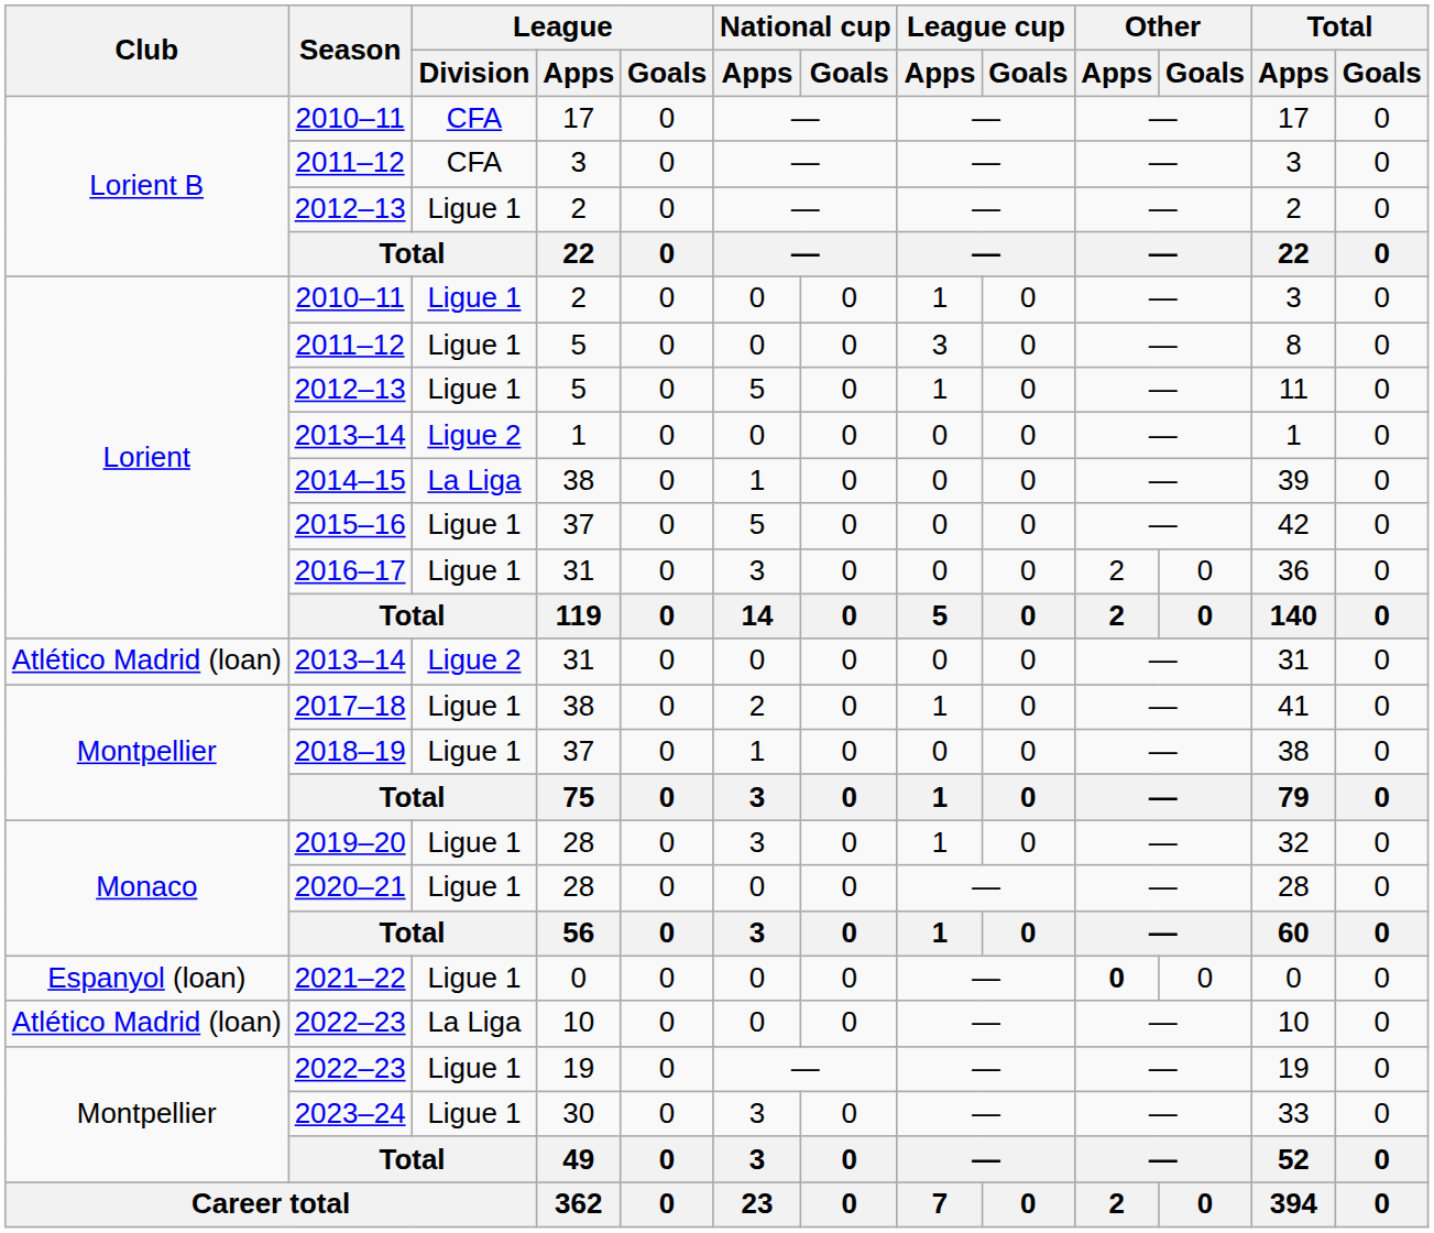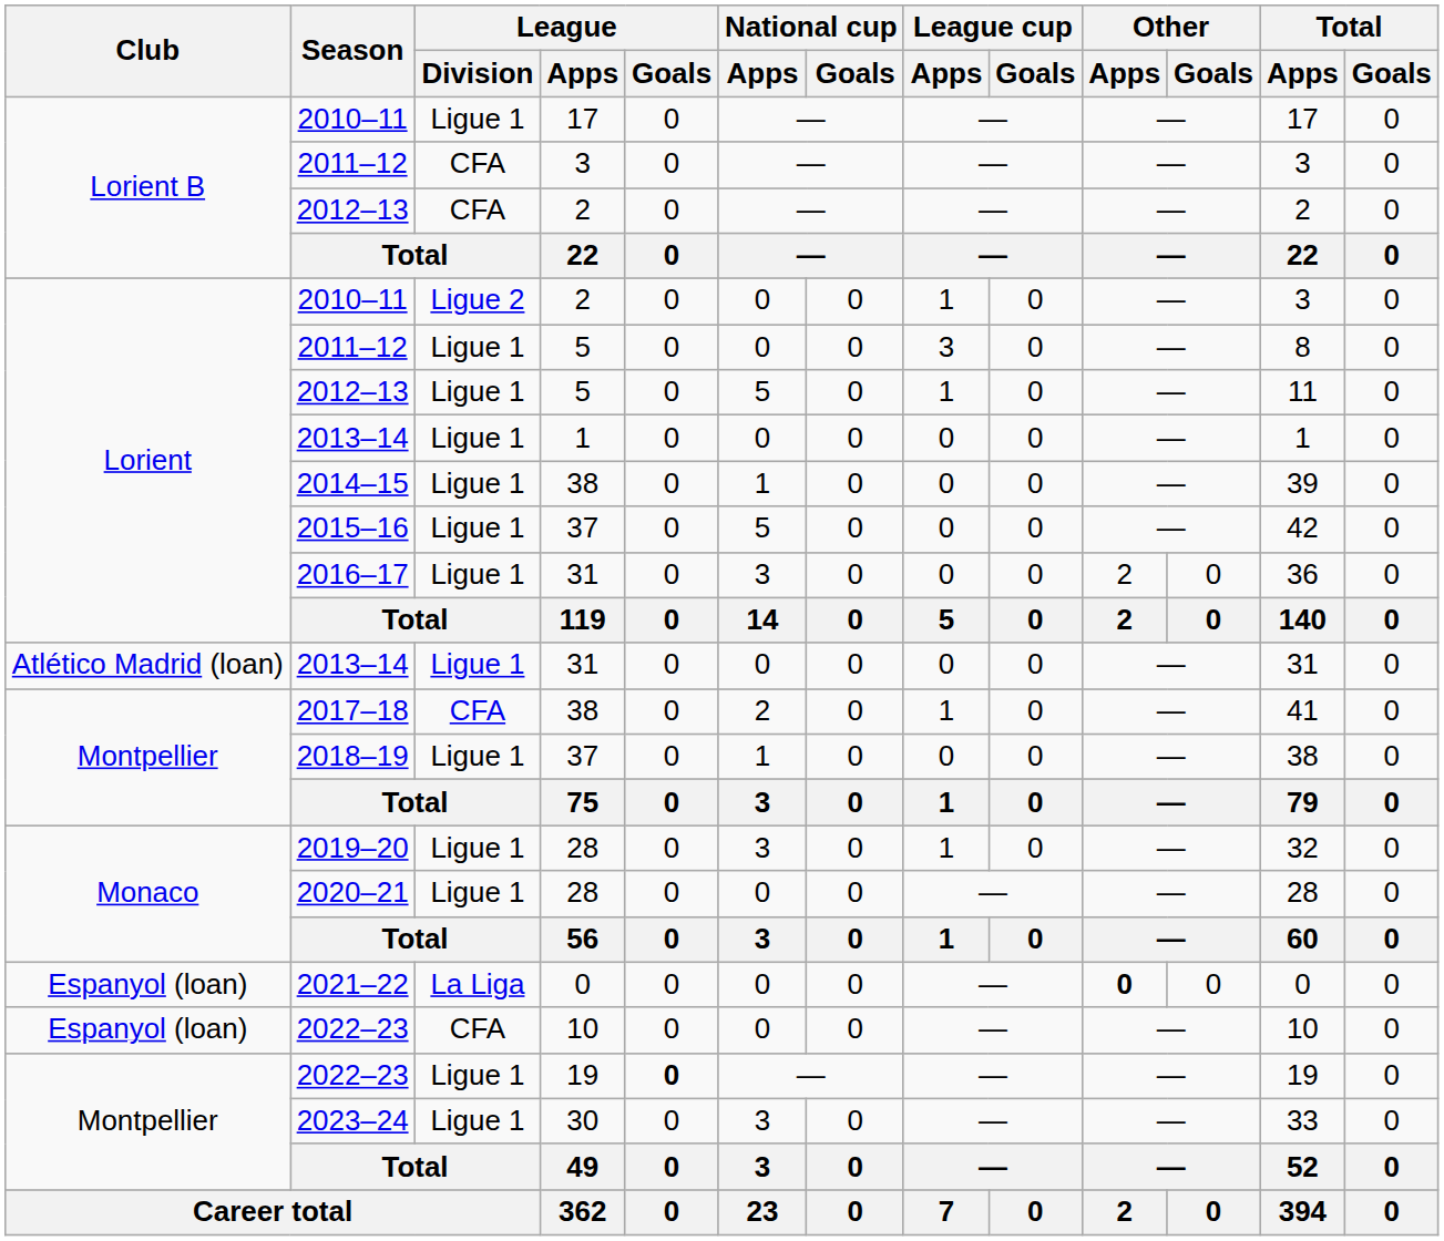2010–11 / 17 | League / Division: CFA -> Ligue 1
2012–13 / 2 | League / Division: Ligue 1 -> CFA
2010–11 / 2 | League / Division: Ligue 1 -> Ligue 2
2013–14 / 1 | League / Division: Ligue 2 -> Ligue 1
2014–15 | League / Division: La Liga -> Ligue 1
2013–14 / 31 | League / Division: Ligue 2 -> Ligue 1
2017–18 | League / Division: Ligue 1 -> CFA
2021–22 | League / Division: Ligue 1 -> La Liga
2022–23 / 10 | Club: Atlético Madrid (loan) -> Espanyol (loan)
2022–23 / 10 | League / Division: La Liga -> CFA
2022–23 / 19 | League / Goals: normal -> bold
